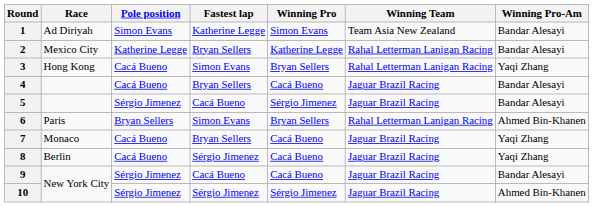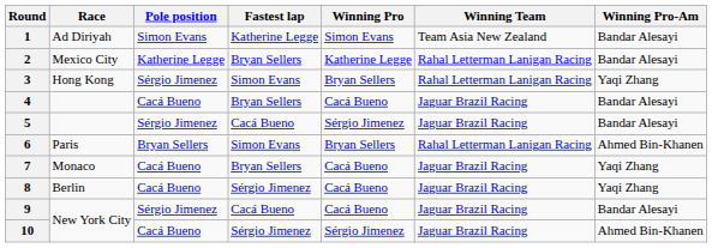3 | Pole position: Cacá Bueno -> Sérgio Jimenez
10 | Pole position: Sérgio Jimenez -> Cacá Bueno
